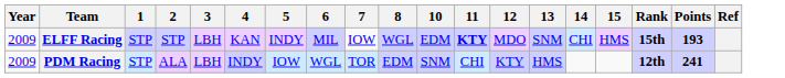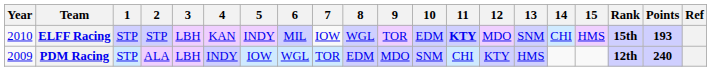+ column: 9 | TOR | MDO
ELFF Racing | Year: 2009 -> 2010
PDM Racing | Points: 241 -> 240
